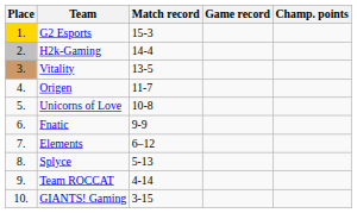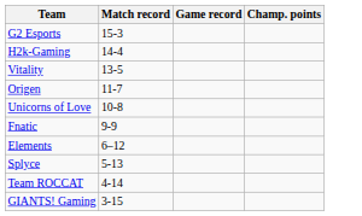- column: Place | 1. | 2. | 3. | 4. | 5. | 6. | 7. | 8. | 9. | 10.
